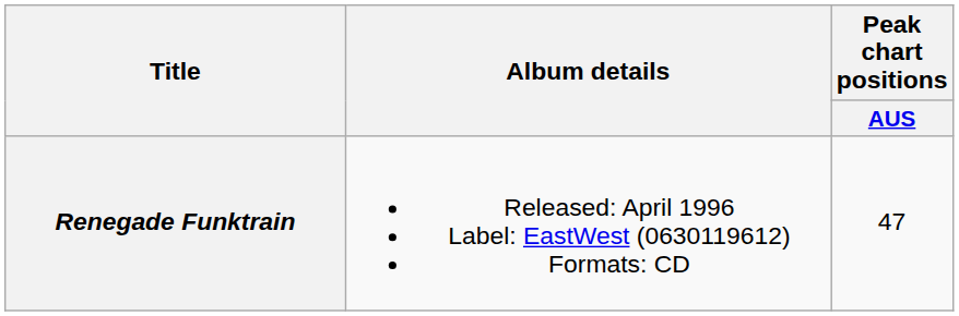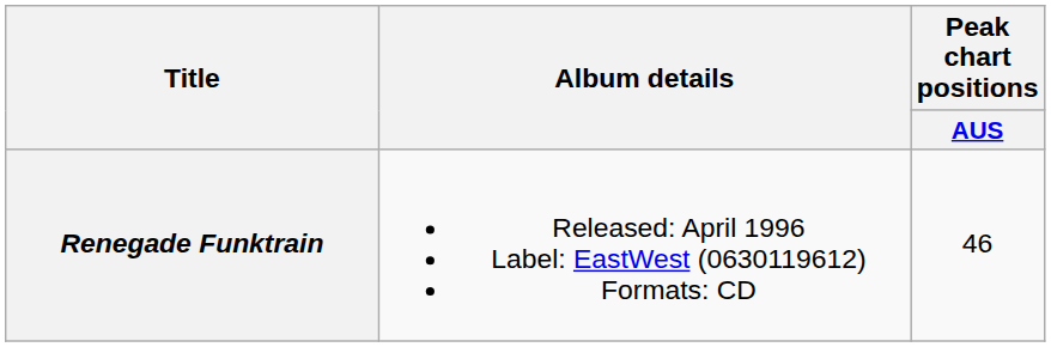Renegade Funktrain | Peak chart positions / AUS: 47 -> 46
